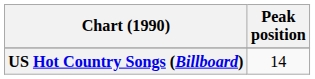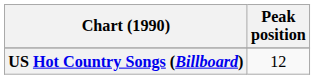US Hot Country Songs (Billboard) | Peak position: 14 -> 12
